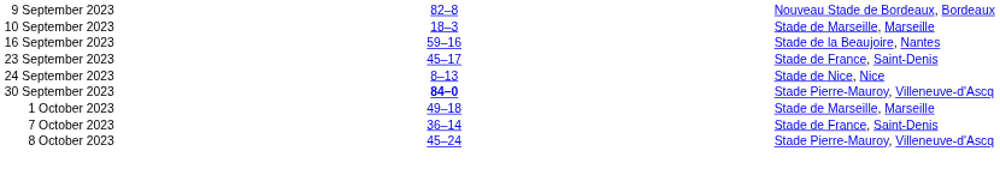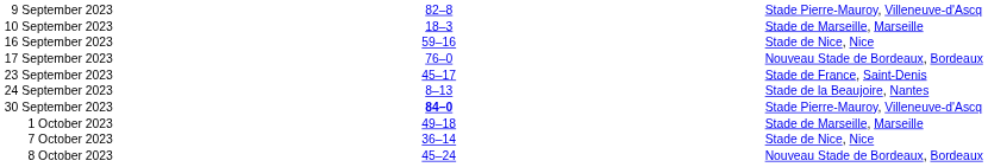9 September 2023 | column 5: Nouveau Stade de Bordeaux, Bordeaux -> Stade Pierre-Mauroy, Villeneuve-d'Ascq
16 September 2023 | column 5: Stade de la Beaujoire, Nantes -> Stade de Nice, Nice
+ row: 17 September 2023 | 76–0 | Nouveau Stade de Bordeaux, Bordeaux
24 September 2023 | column 5: Stade de Nice, Nice -> Stade de la Beaujoire, Nantes
7 October 2023 | column 5: Stade de France, Saint-Denis -> Stade de Nice, Nice
8 October 2023 | column 5: Stade Pierre-Mauroy, Villeneuve-d'Ascq -> Nouveau Stade de Bordeaux, Bordeaux
